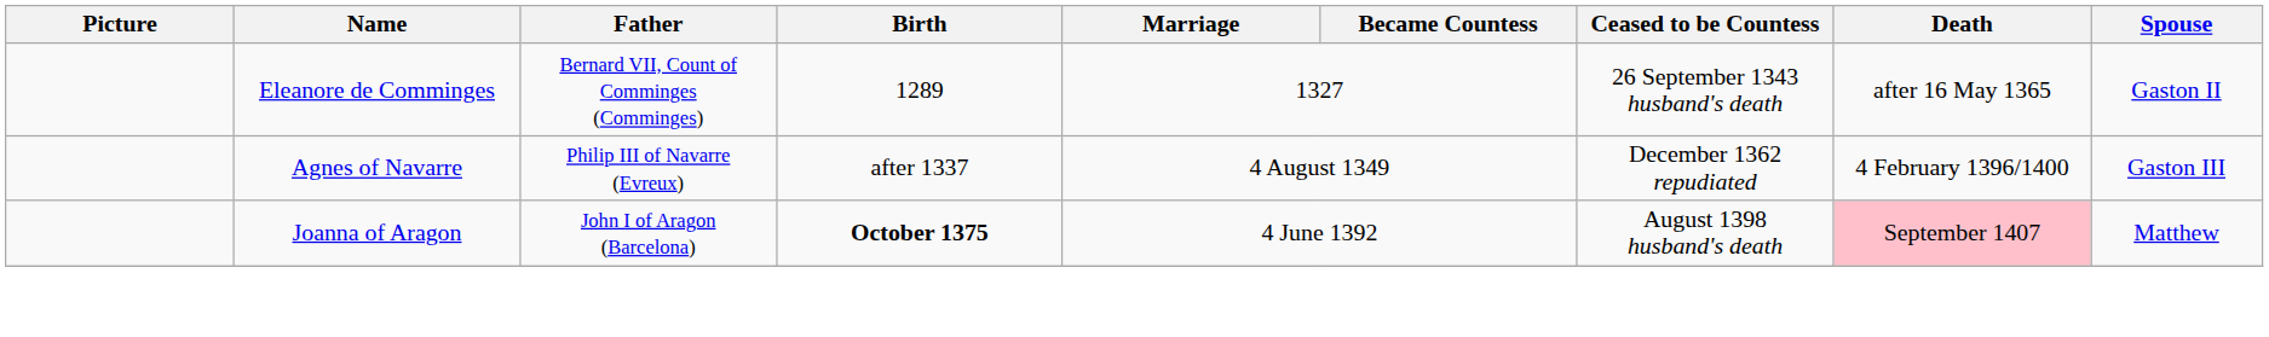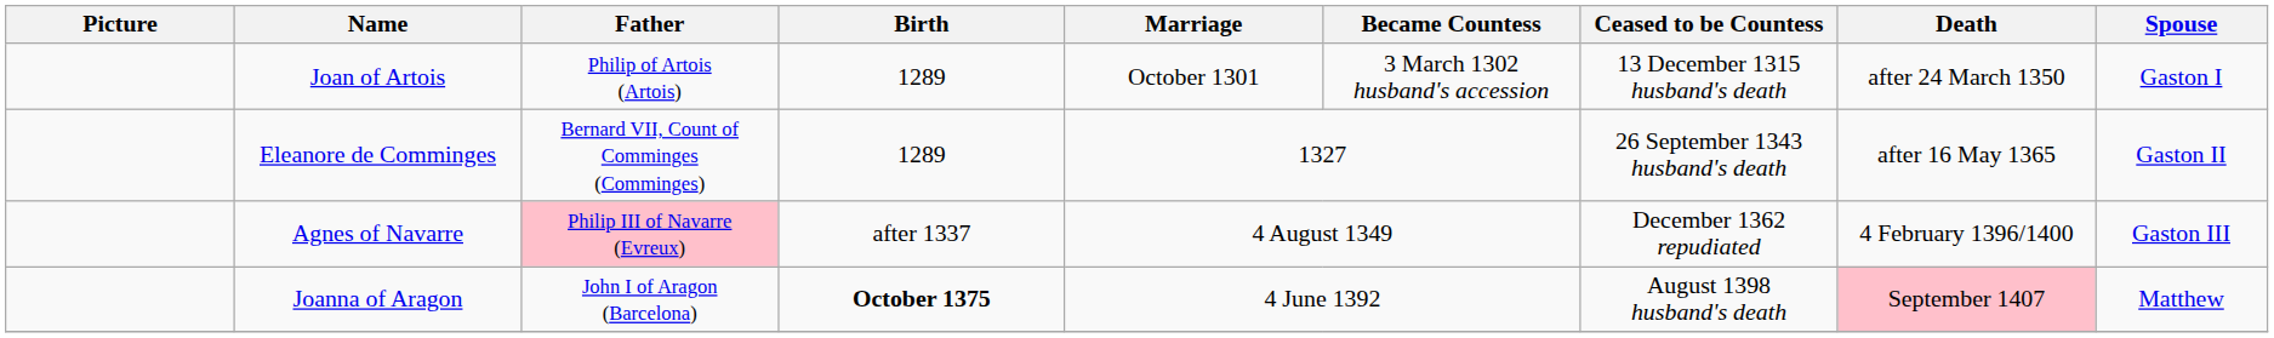+ row: Joan of Artois | Philip of Artois (Artois) | 1289 | October 1301 | 3 March 1302 husband's accession | 13 December 1315 husband's death | after 24 March 1350 | Gaston I
Agnes of Navarre | Father: no background -> pink background
